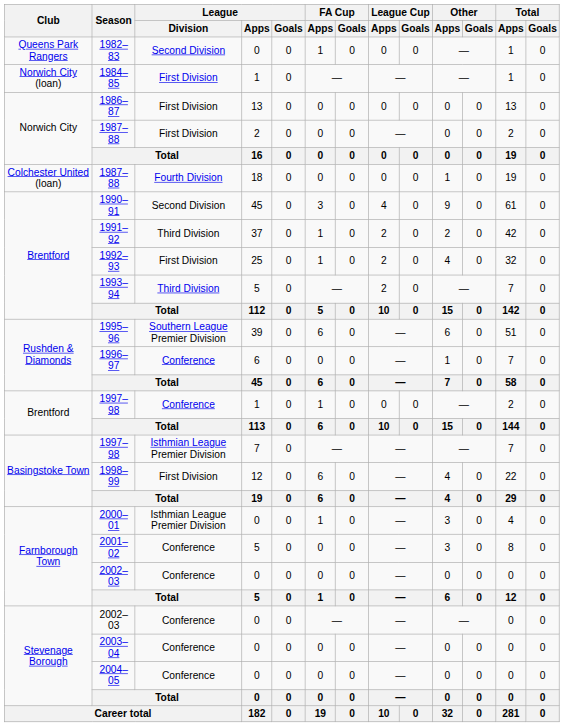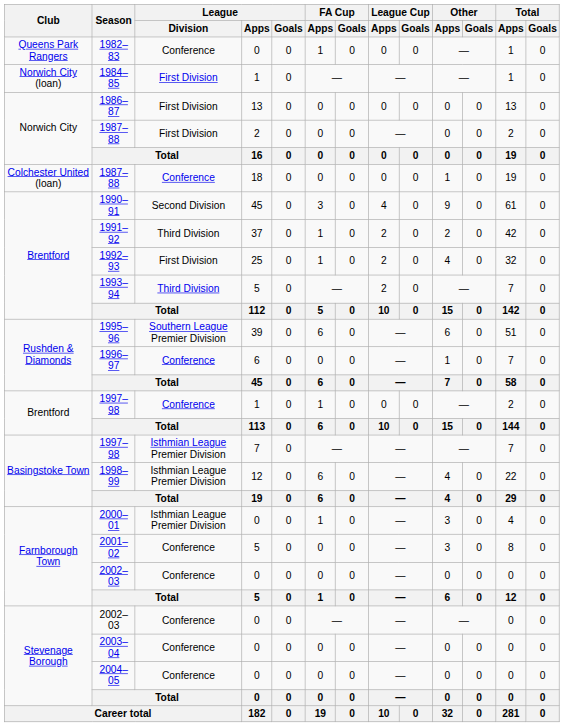1982–83 | League / Division: Second Division -> Conference
Colchester United (loan) / 1987–88 | League / Division: Fourth Division -> Conference
1998–99 | League / Division: First Division -> Isthmian League Premier Division
